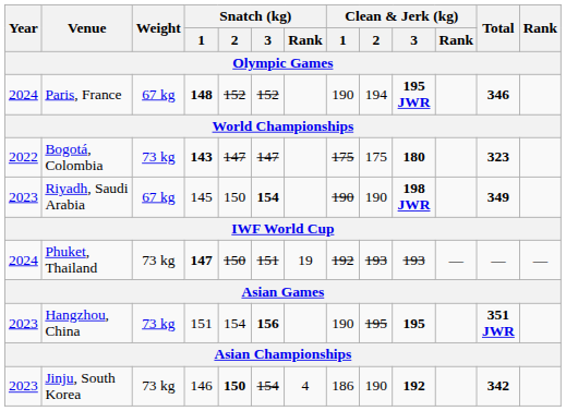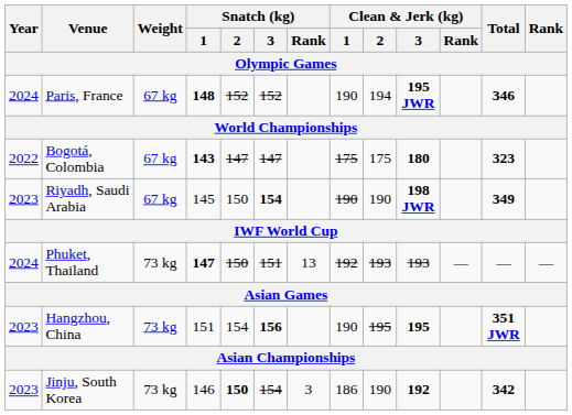Bogotá, Colombia | Weight / Olympic Games: 73 kg -> 67 kg
Phuket, Thailand | Snatch (kg) / Rank / Olympic Games: 19 -> 13
Jinju, South Korea | Snatch (kg) / Rank / Olympic Games: 4 -> 3
